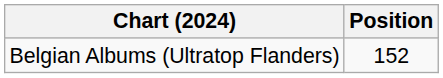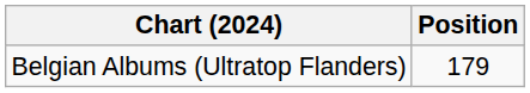Belgian Albums (Ultratop Flanders) | Position: 152 -> 179
